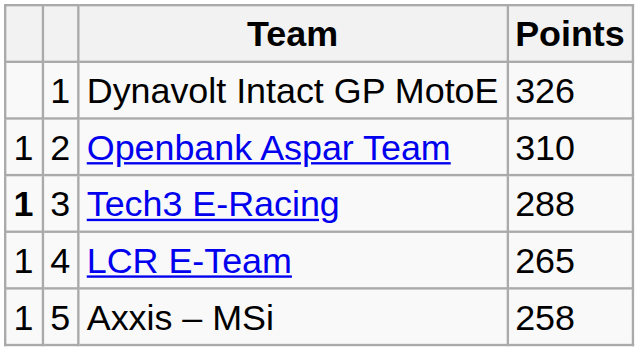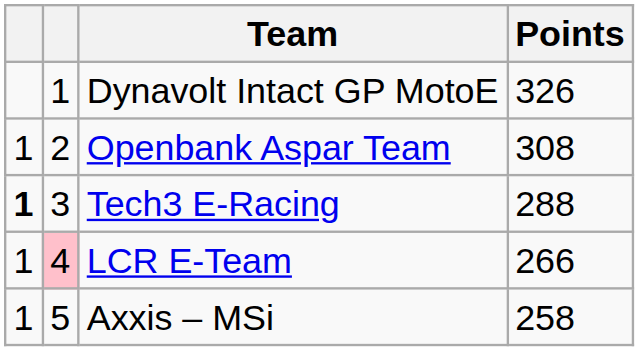Openbank Aspar Team | Points: 310 -> 308
LCR E-Team | column 2: no background -> pink background
LCR E-Team | Points: 265 -> 266
